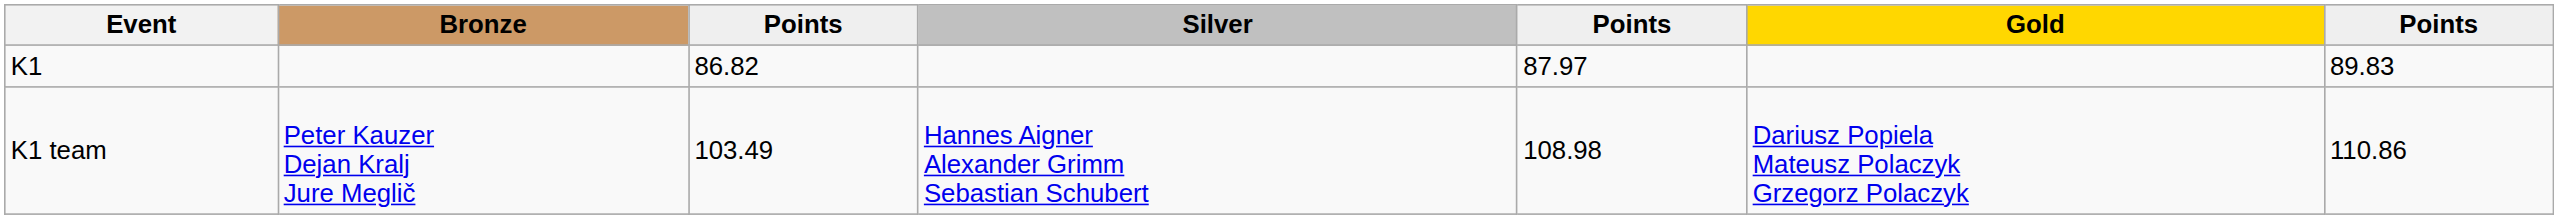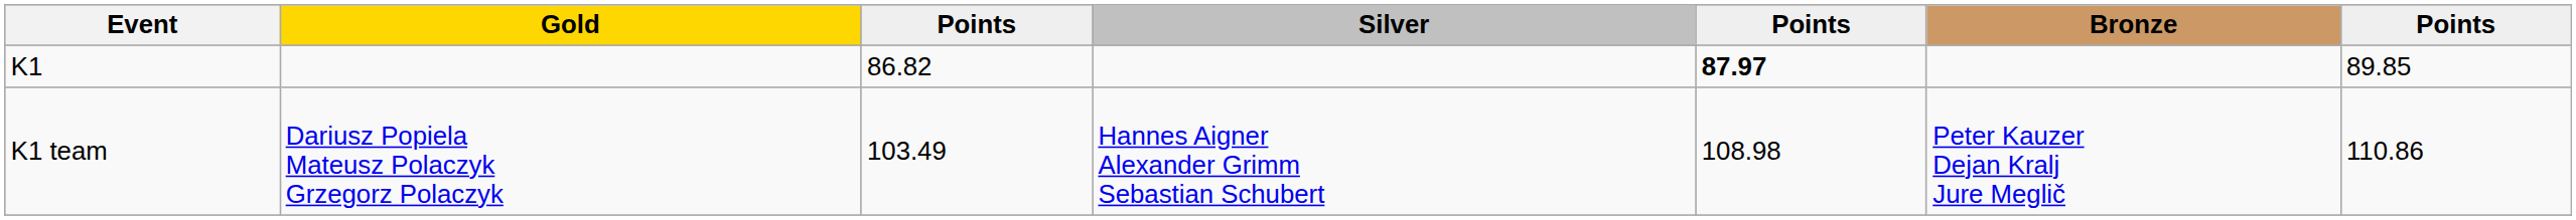columns swapped: Gold <-> Bronze
K1 | column 5: normal -> bold
K1 | column 7: 89.83 -> 89.85
